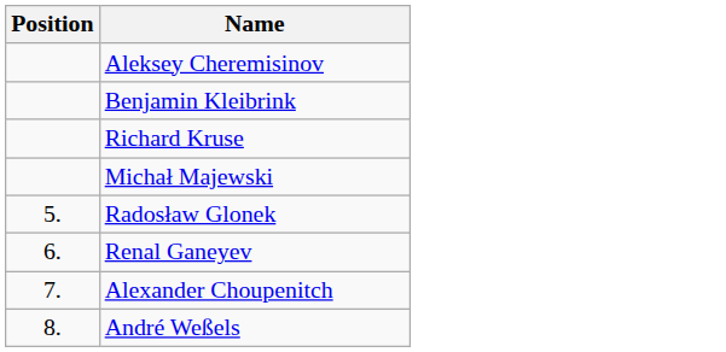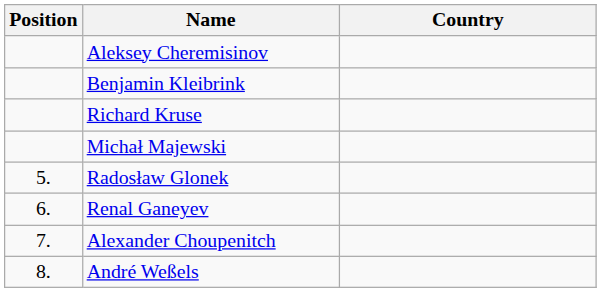+ column: Country
